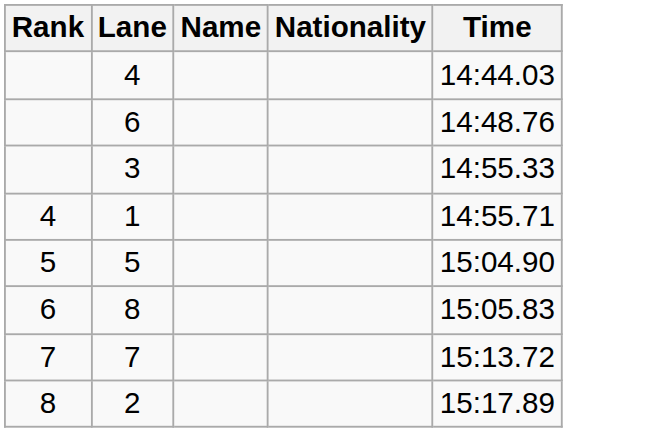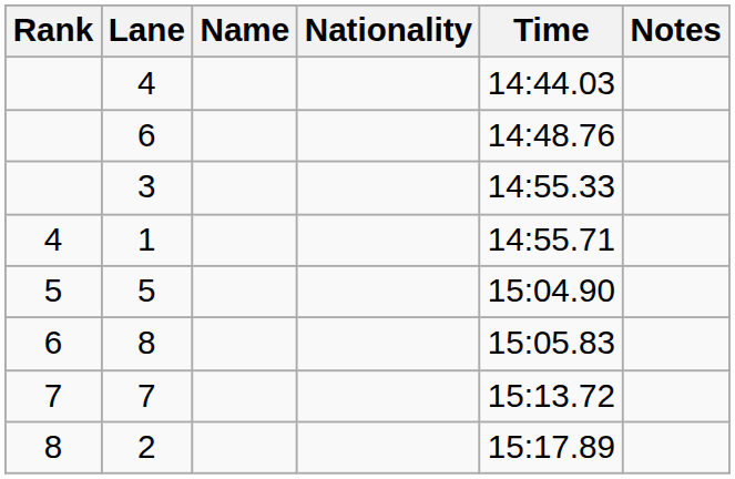+ column: Notes
